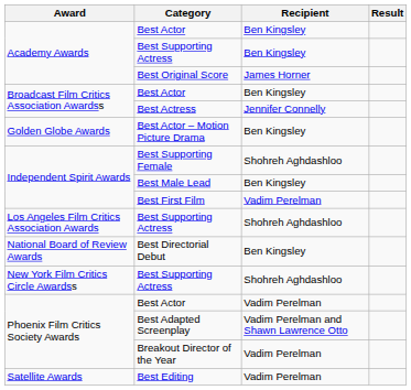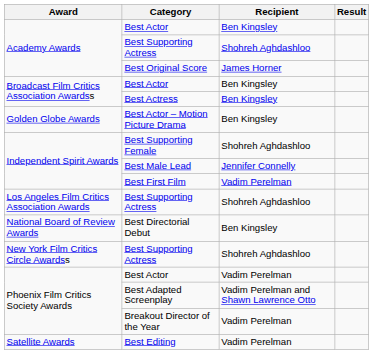Academy Awards / Best Supporting Actress | Recipient: Ben Kingsley -> Shohreh Aghdashloo
Best Actress | Recipient: Jennifer Connelly -> Ben Kingsley
Best Male Lead | Recipient: Ben Kingsley -> Jennifer Connelly
